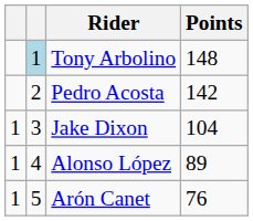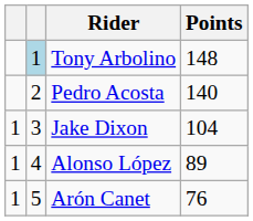Pedro Acosta | Points: 142 -> 140
